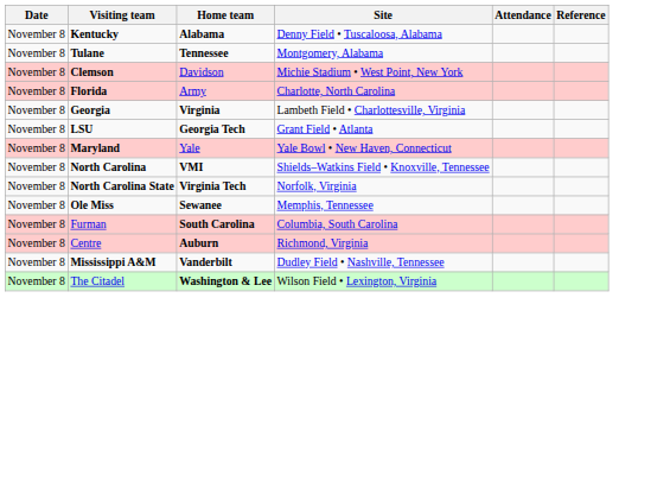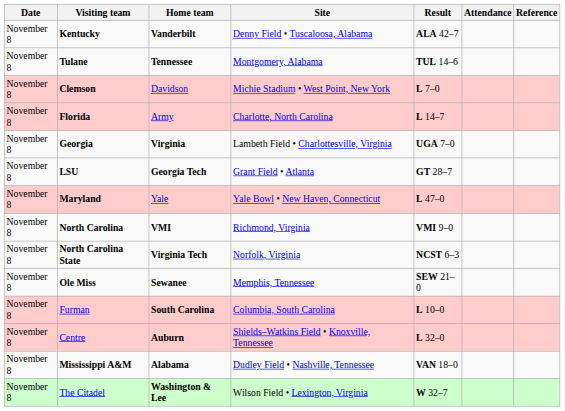+ column: Result | ALA 42–7 | TUL 14–6 | L 7–0 | L 14–7 | UGA 7–0 | GT 28–7 | L 47–0 | VMI 9–0 | NCST 6–3 | SEW 21–0 | L 10–0 | L 32–0 | VAN 18–0 | W 32–7
Kentucky | Home team: Alabama -> Vanderbilt
North Carolina | Site: Shields–Watkins Field • Knoxville, Tennessee -> Richmond, Virginia
Centre | Site: Richmond, Virginia -> Shields–Watkins Field • Knoxville, Tennessee
Mississippi A&M | Home team: Vanderbilt -> Alabama
